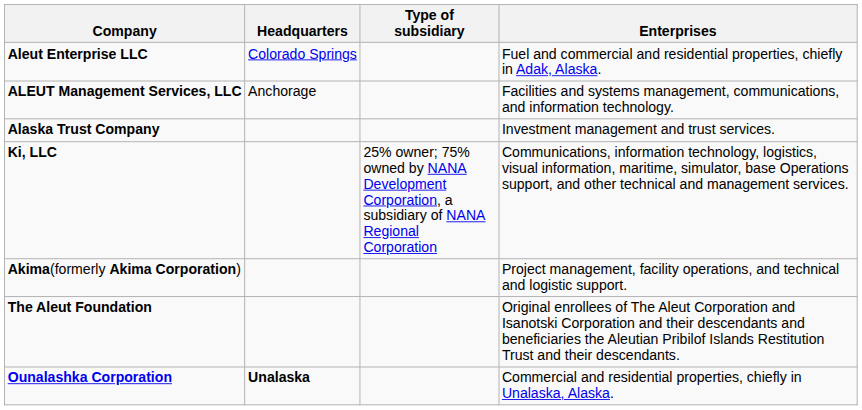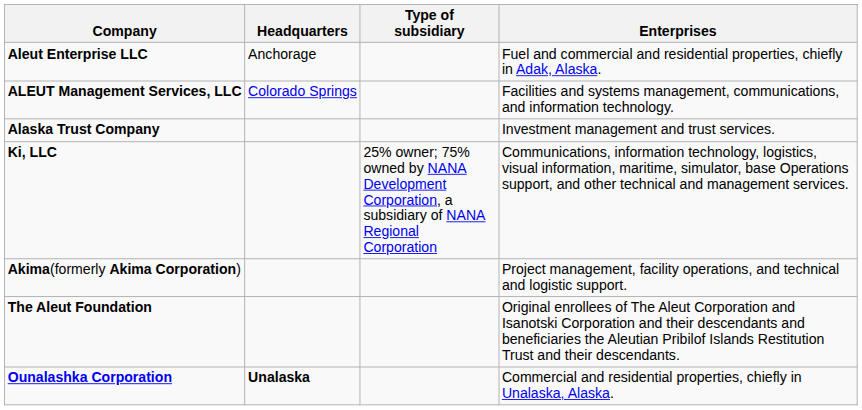Aleut Enterprise LLC | Headquarters: Colorado Springs -> Anchorage
ALEUT Management Services, LLC | Headquarters: Anchorage -> Colorado Springs
